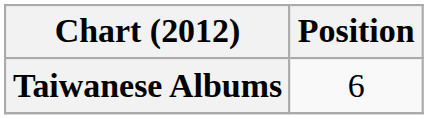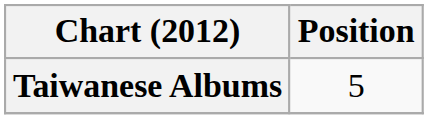Taiwanese Albums | Position: 6 -> 5
